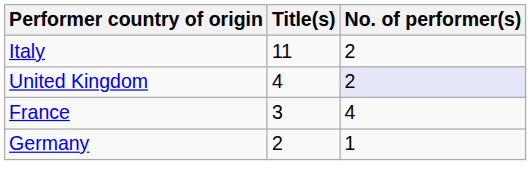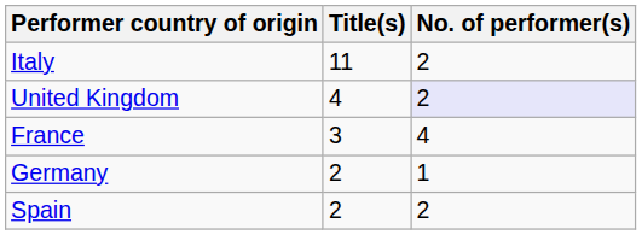+ row: Spain | 2 | 2
